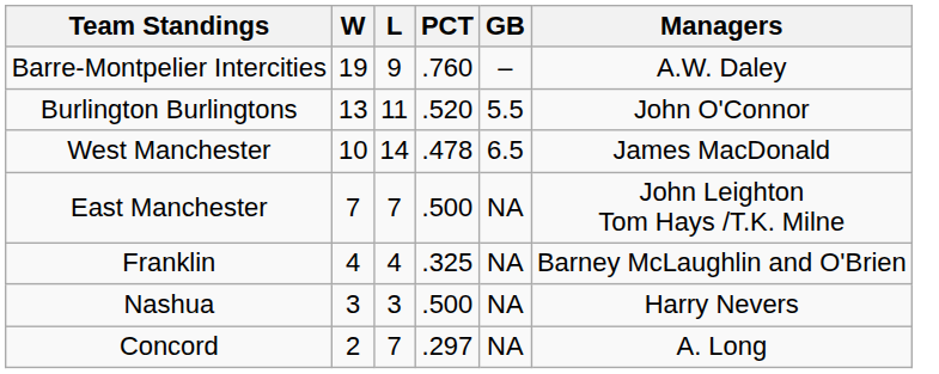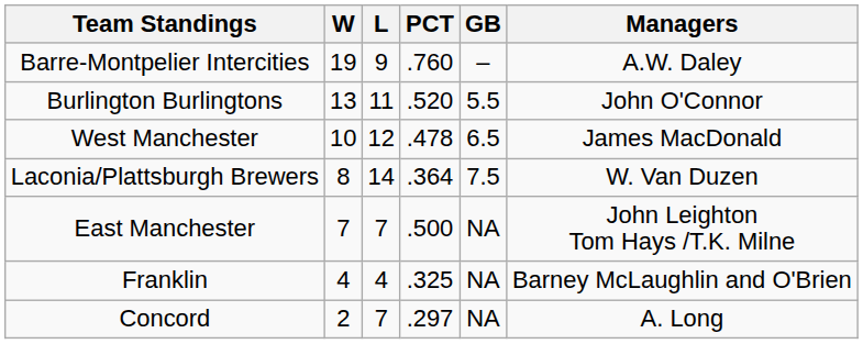West Manchester | L: 14 -> 12
+ row: Laconia/Plattsburgh Brewers | 8 | 14 | .364 | 7.5 | W. Van Duzen
- row: Nashua | 3 | 3 | .500 | NA | Harry Nevers
